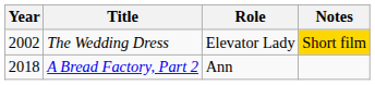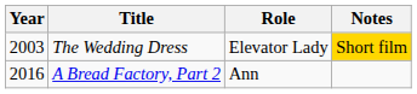The Wedding Dress | Year: 2002 -> 2003
A Bread Factory, Part 2 | Year: 2018 -> 2016
